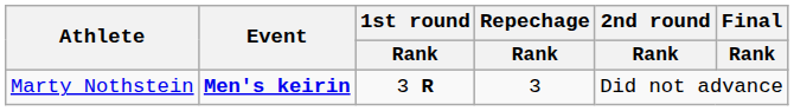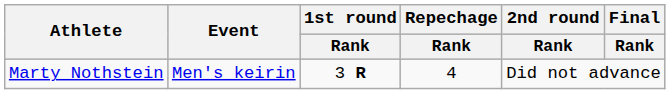Marty Nothstein | Event: bold -> normal
Marty Nothstein | Repechage / Rank: 3 -> 4
